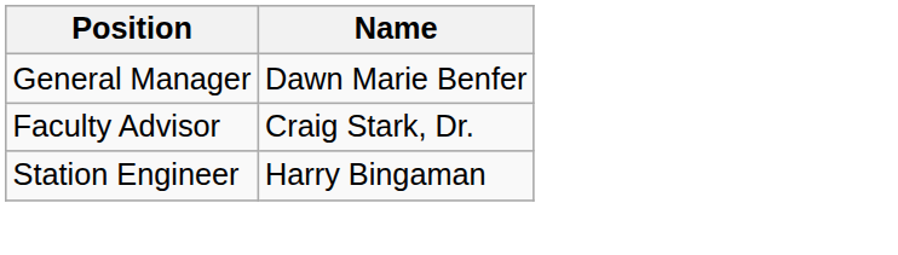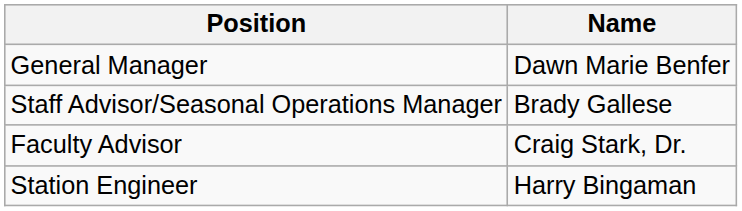+ row: Staff Advisor/Seasonal Operations Manager | Brady Gallese
